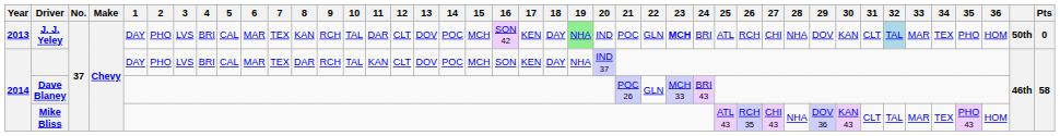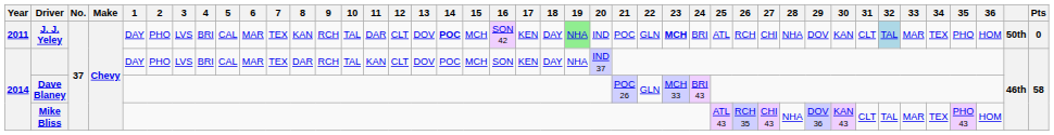J. J. Yeley | Year: 2013 -> 2011
J. J. Yeley | 14: normal -> bold
